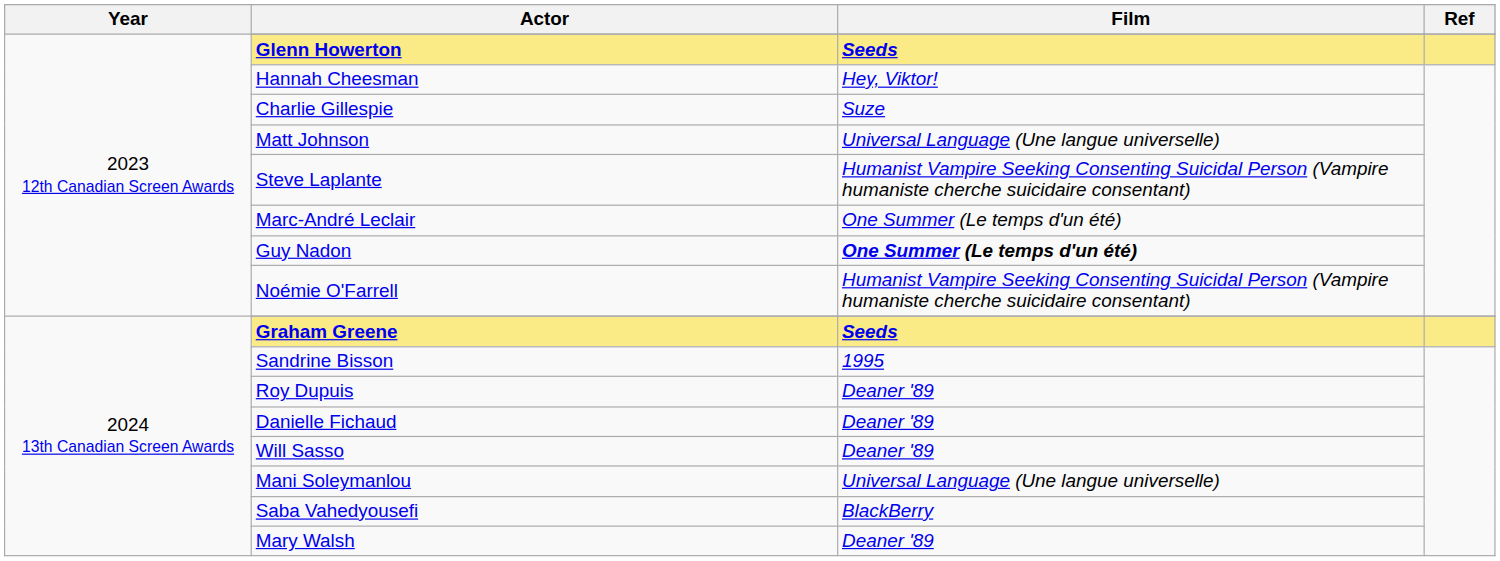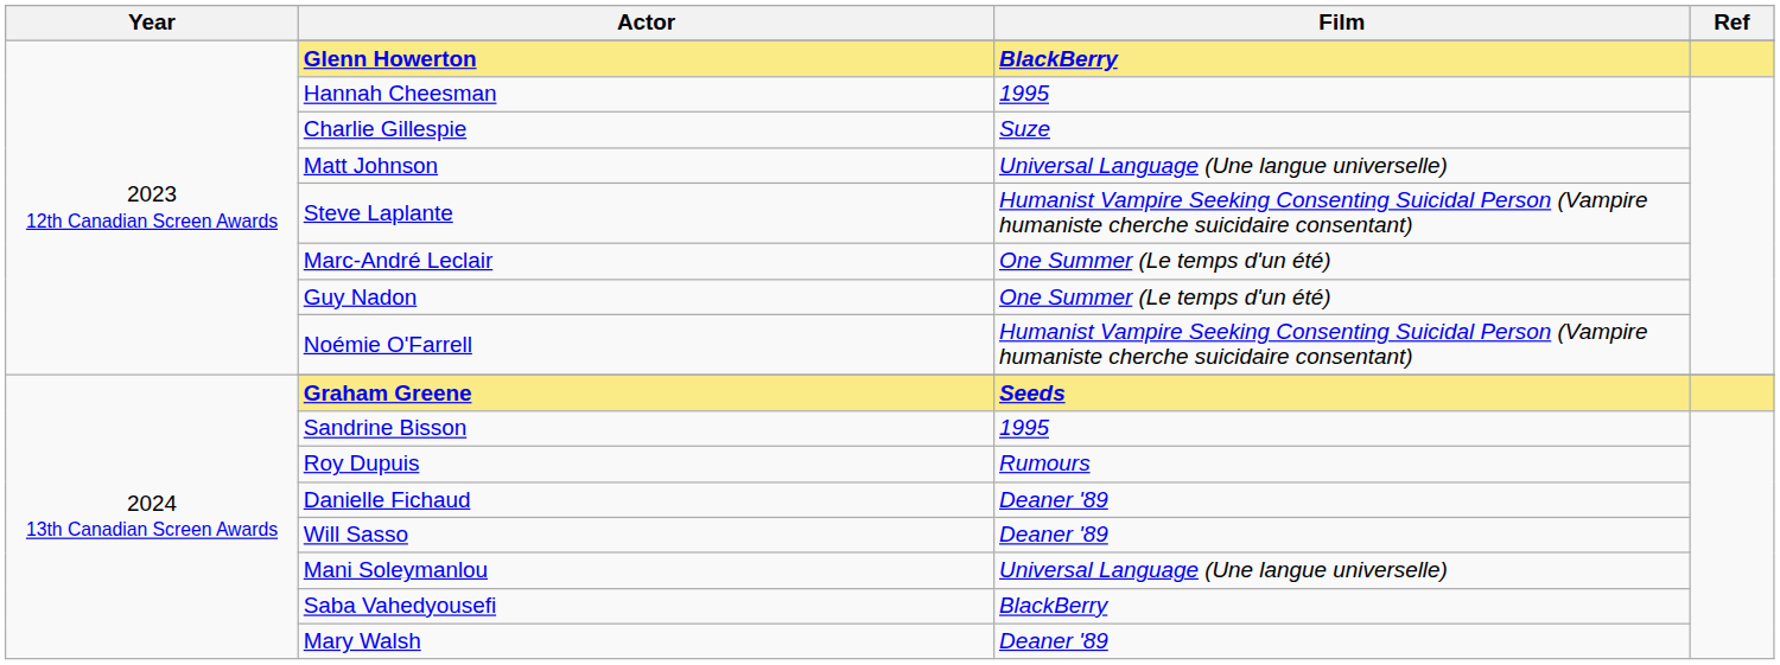Glenn Howerton | Film: Seeds -> BlackBerry
Hannah Cheesman | Film: Hey, Viktor! -> 1995
Guy Nadon | Film: bold -> normal
Roy Dupuis | Film: Deaner '89 -> Rumours
